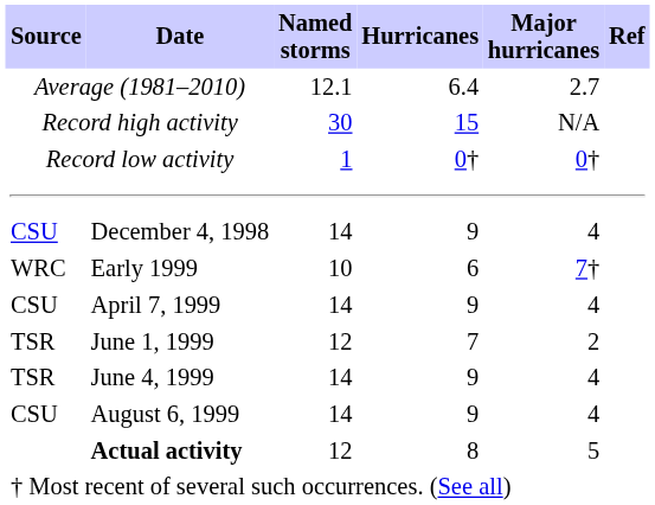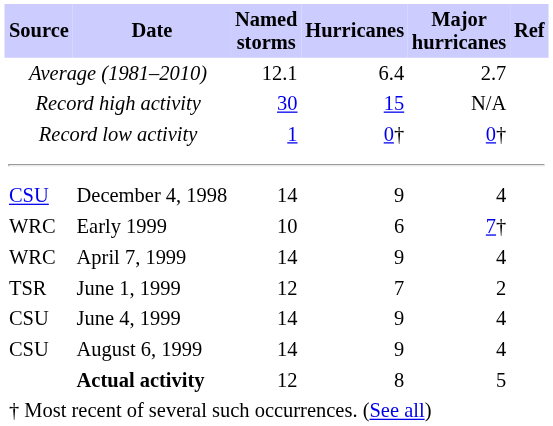April 7, 1999 | Source: CSU -> WRC
June 4, 1999 | Source: TSR -> CSU
